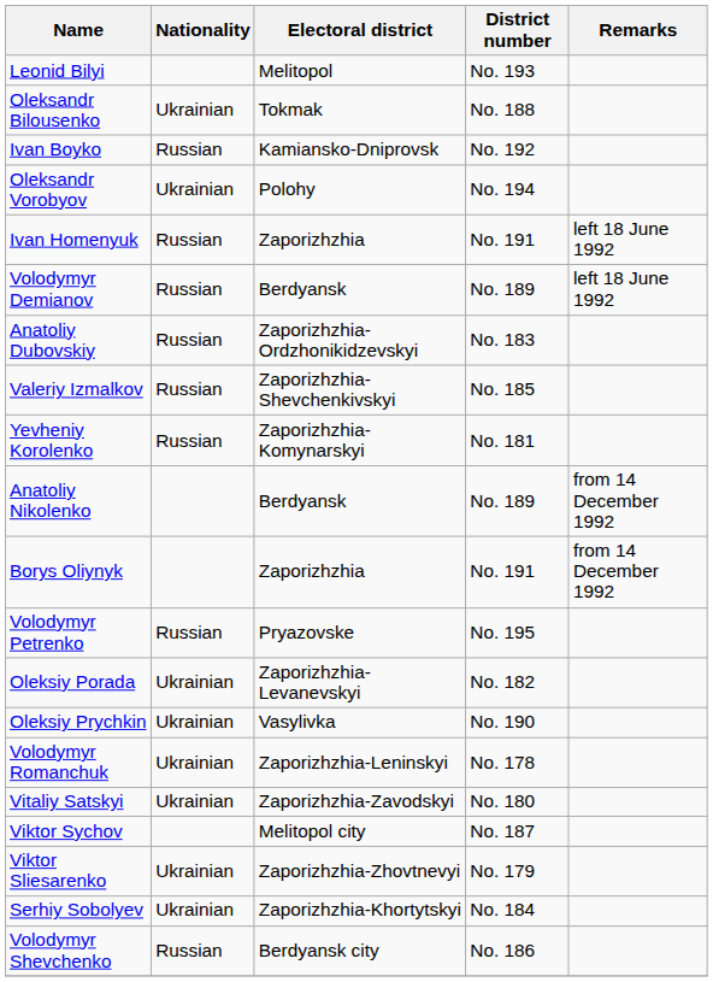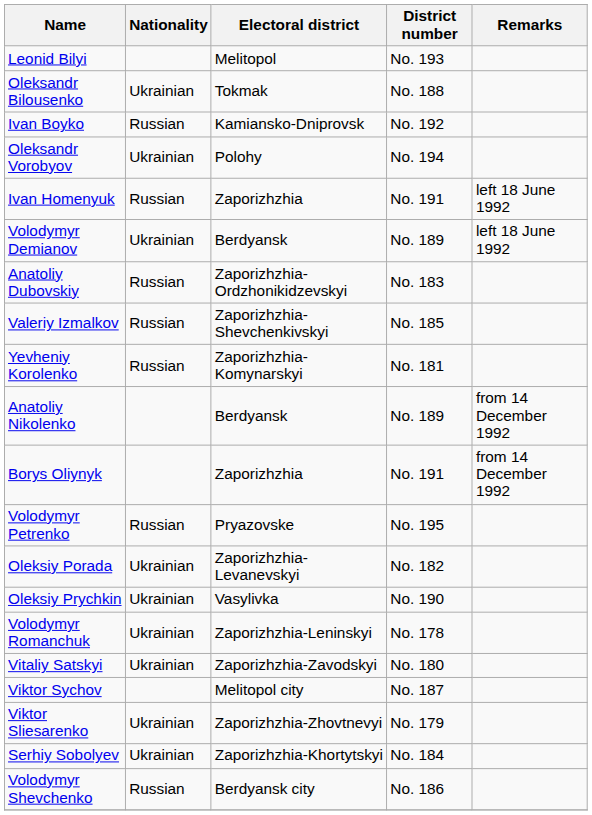Volodymyr Demianov | Nationality: Russian -> Ukrainian
